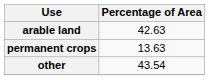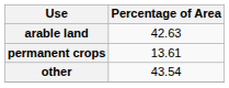permanent crops | Percentage of Area: 13.63 -> 13.61
